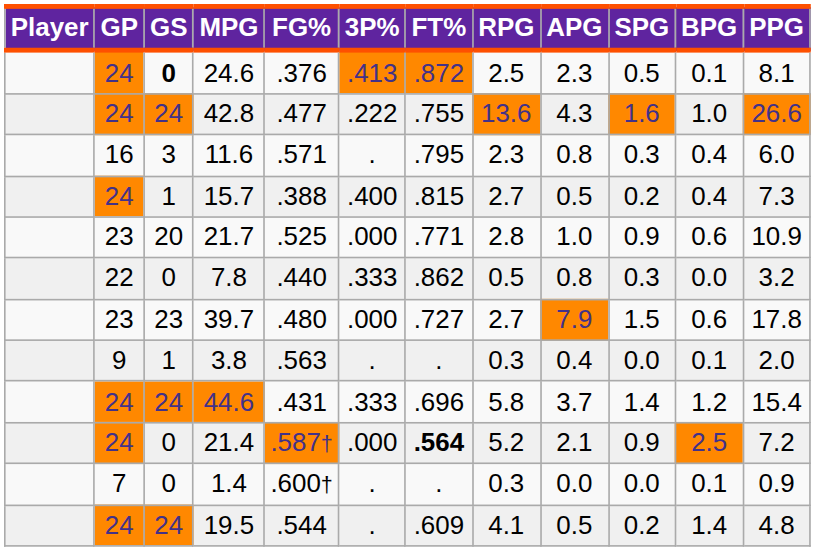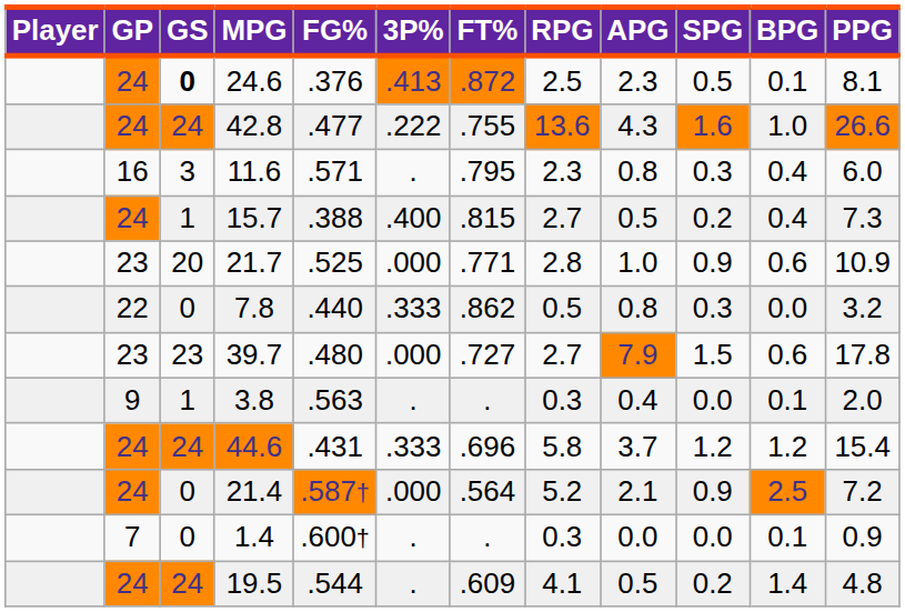44.6 | SPG: 1.4 -> 1.2
21.4 | FT%: bold -> normal
